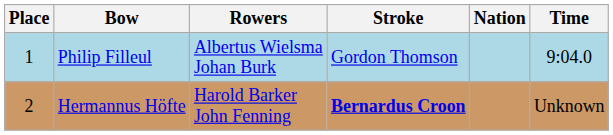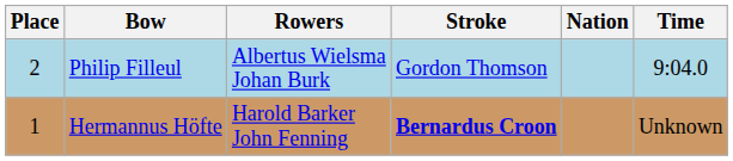Philip Filleul | Place: 1 -> 2
Hermannus Höfte | Place: 2 -> 1
